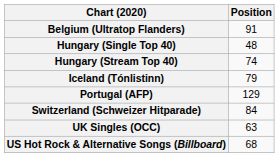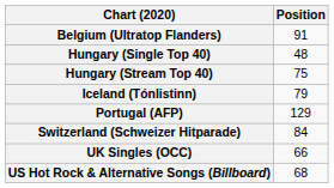Hungary (Stream Top 40) | Position: 74 -> 75
UK Singles (OCC) | Position: 63 -> 66
